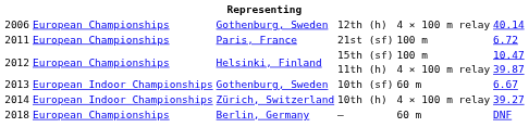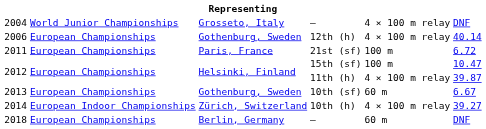+ row: 2004 | World Junior Championships | Grosseto, Italy | – | 4 × 100 m relay | DNF
2013 | column 2: European Indoor Championships -> European Championships
